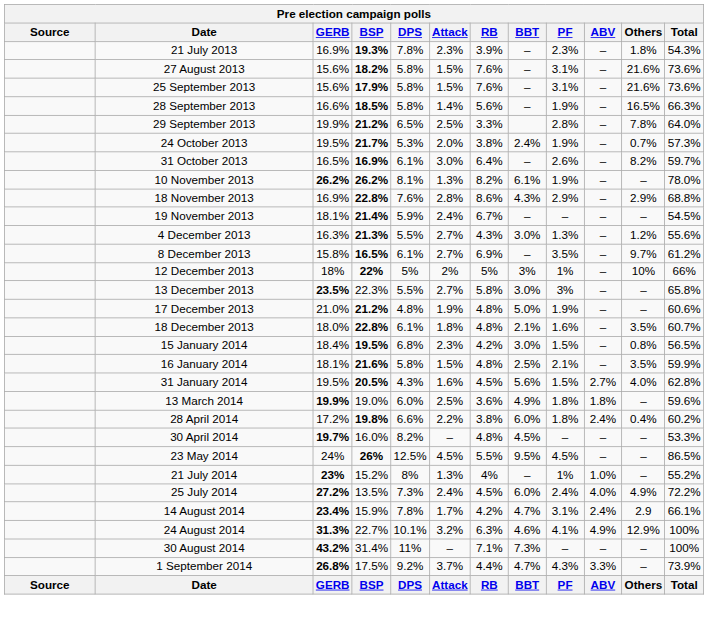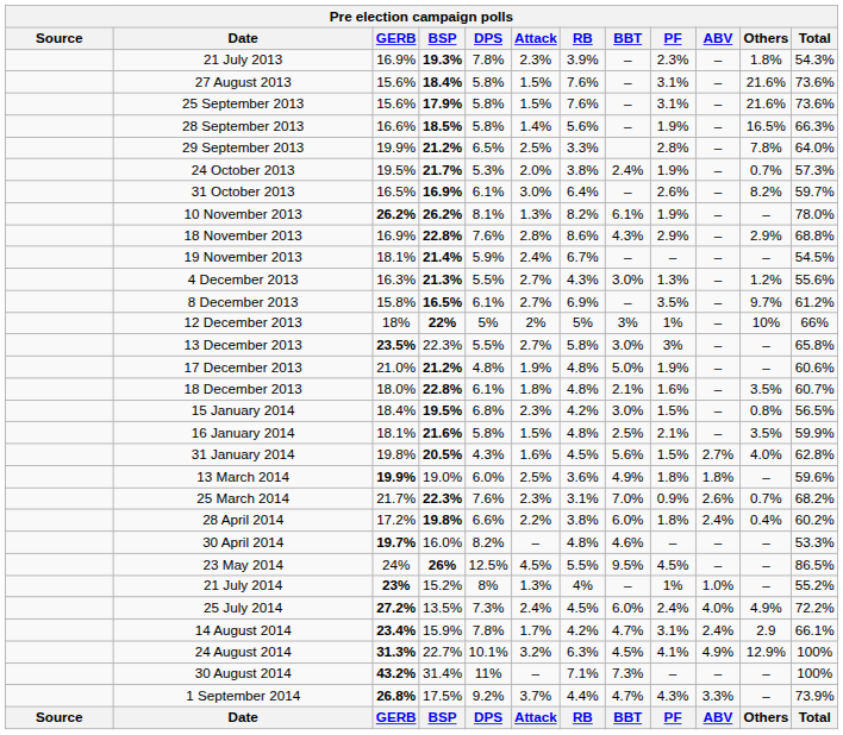27 August 2013 | BSP: 18.2% -> 18.4%
31 January 2014 | GERB: 19.5% -> 19.8%
+ row: 25 March 2014 | 21.7% | 22.3% | 7.6% | 2.3% | 3.1% | 7.0% | 0.9% | 2.6% | 0.7% | 68.2%
30 April 2014 | BBT: 4.5% -> 4.6%
24 August 2014 | BBT: 4.6% -> 4.5%
